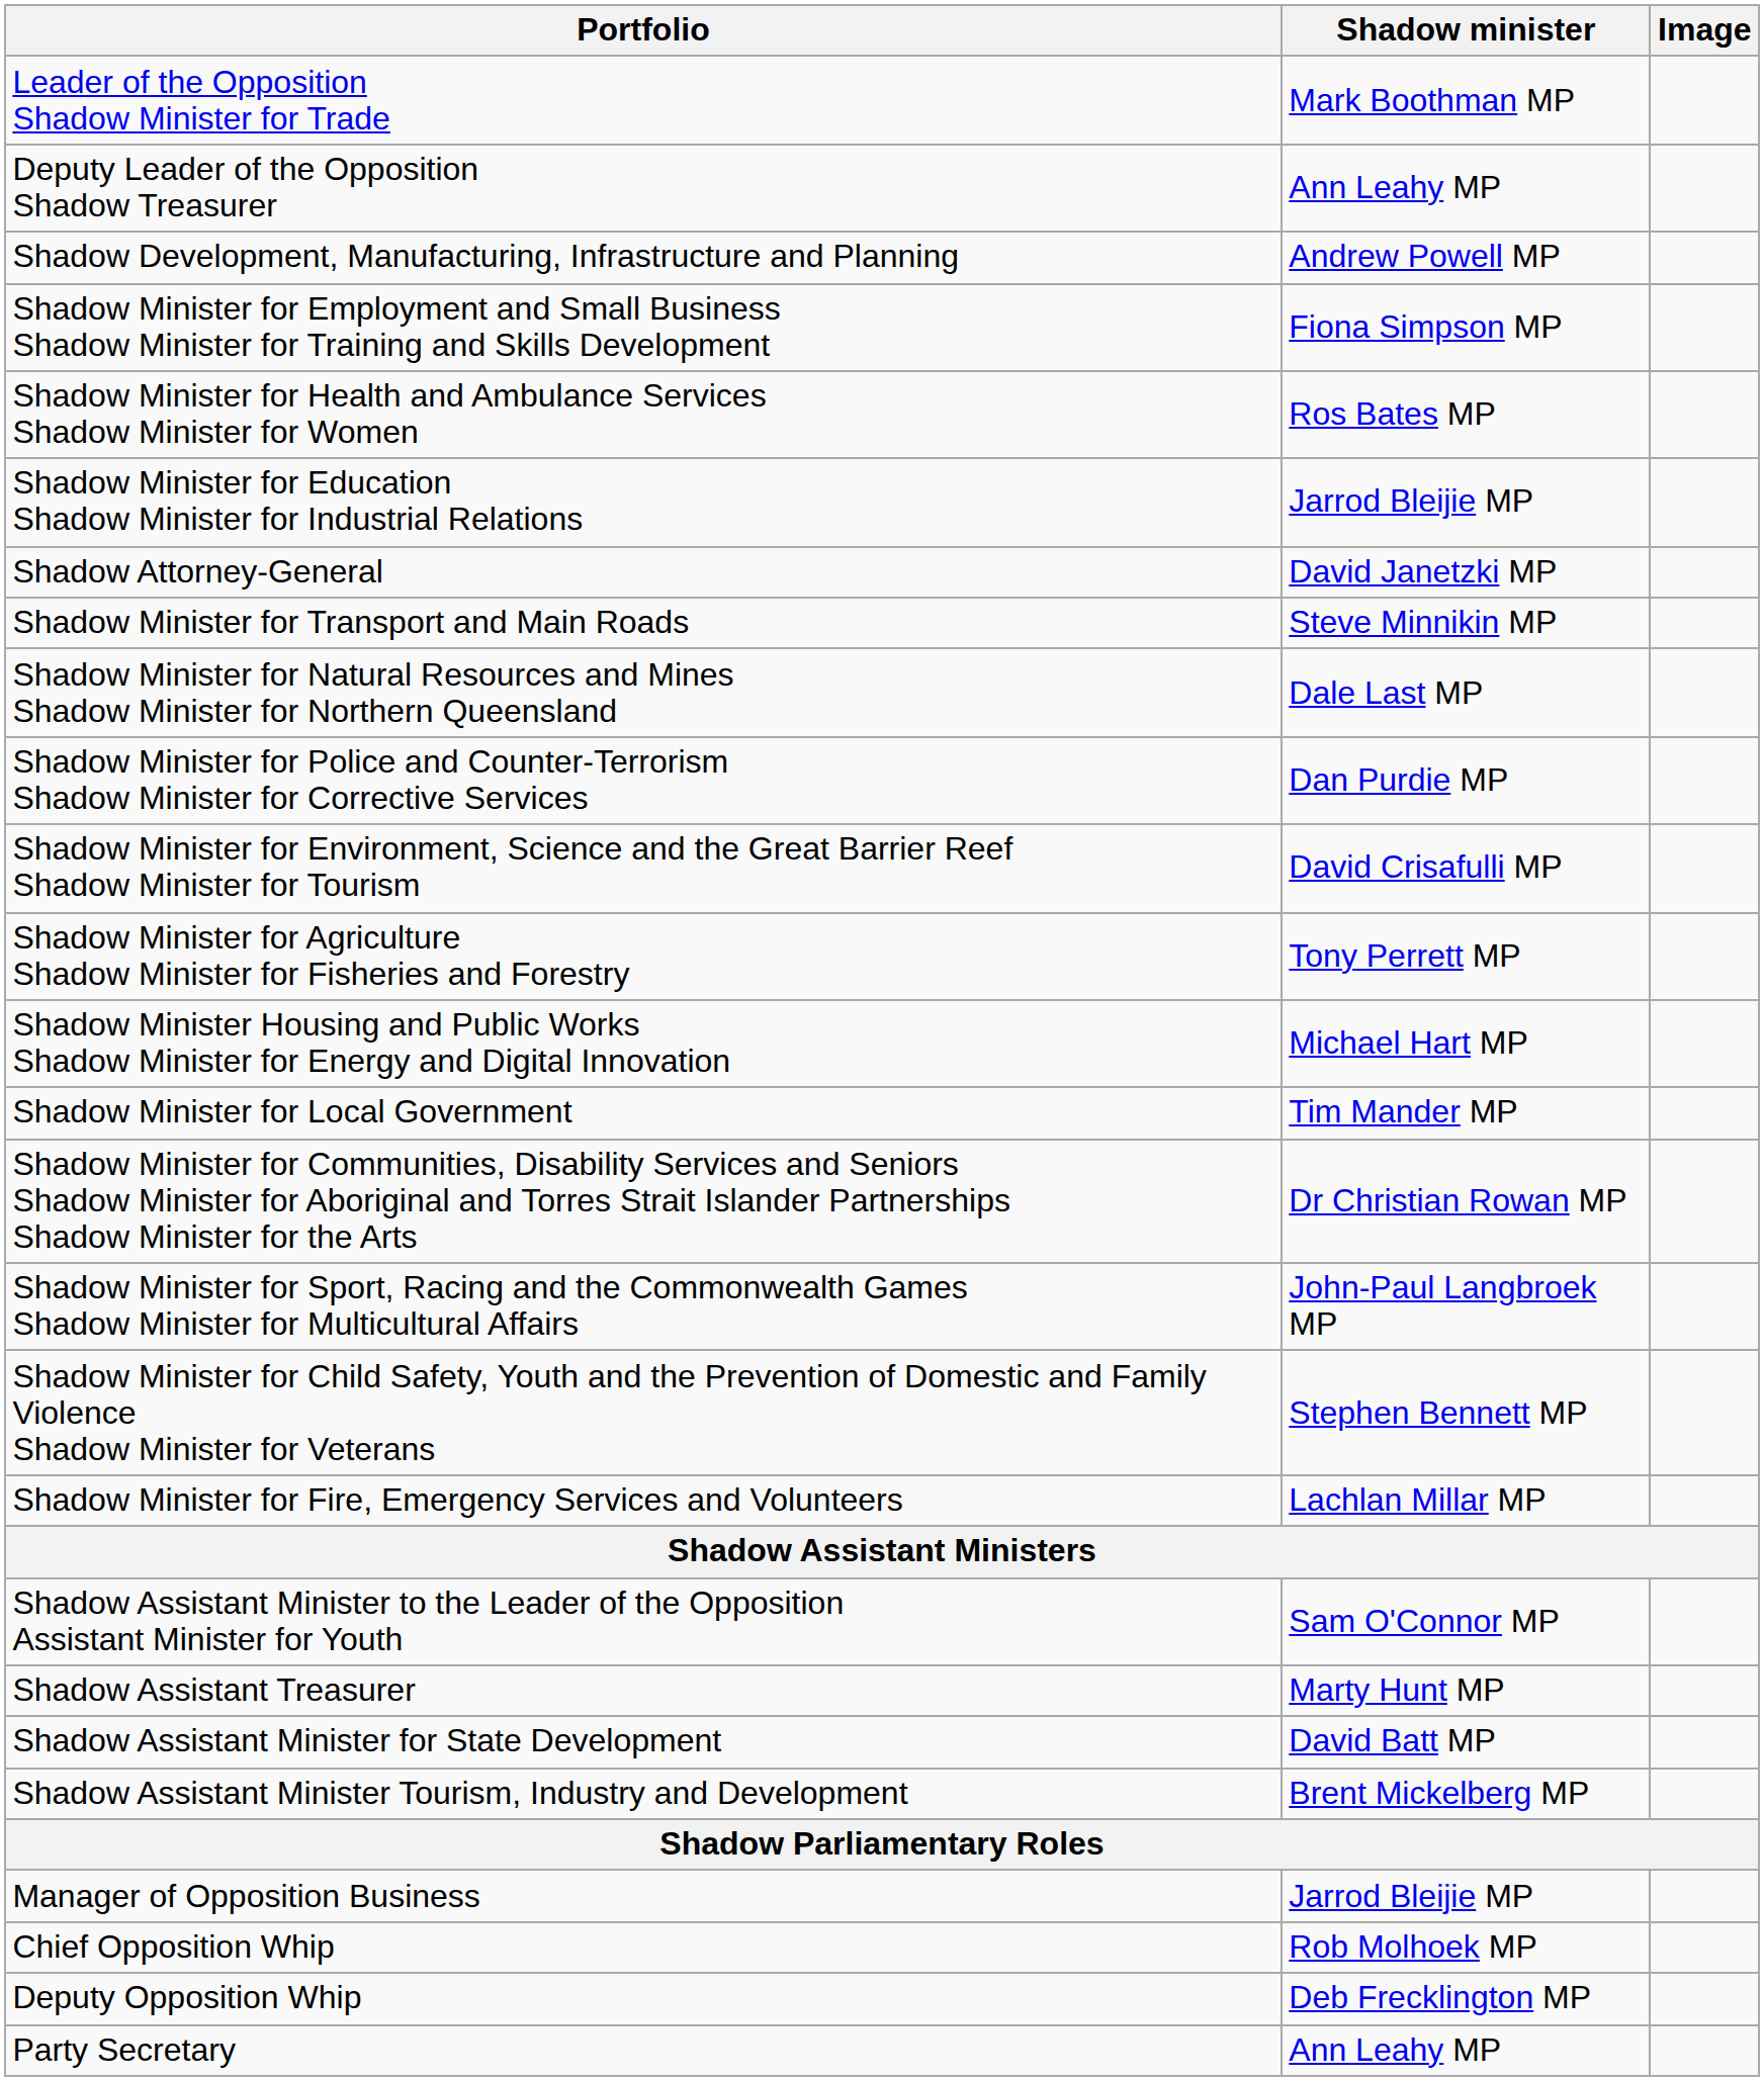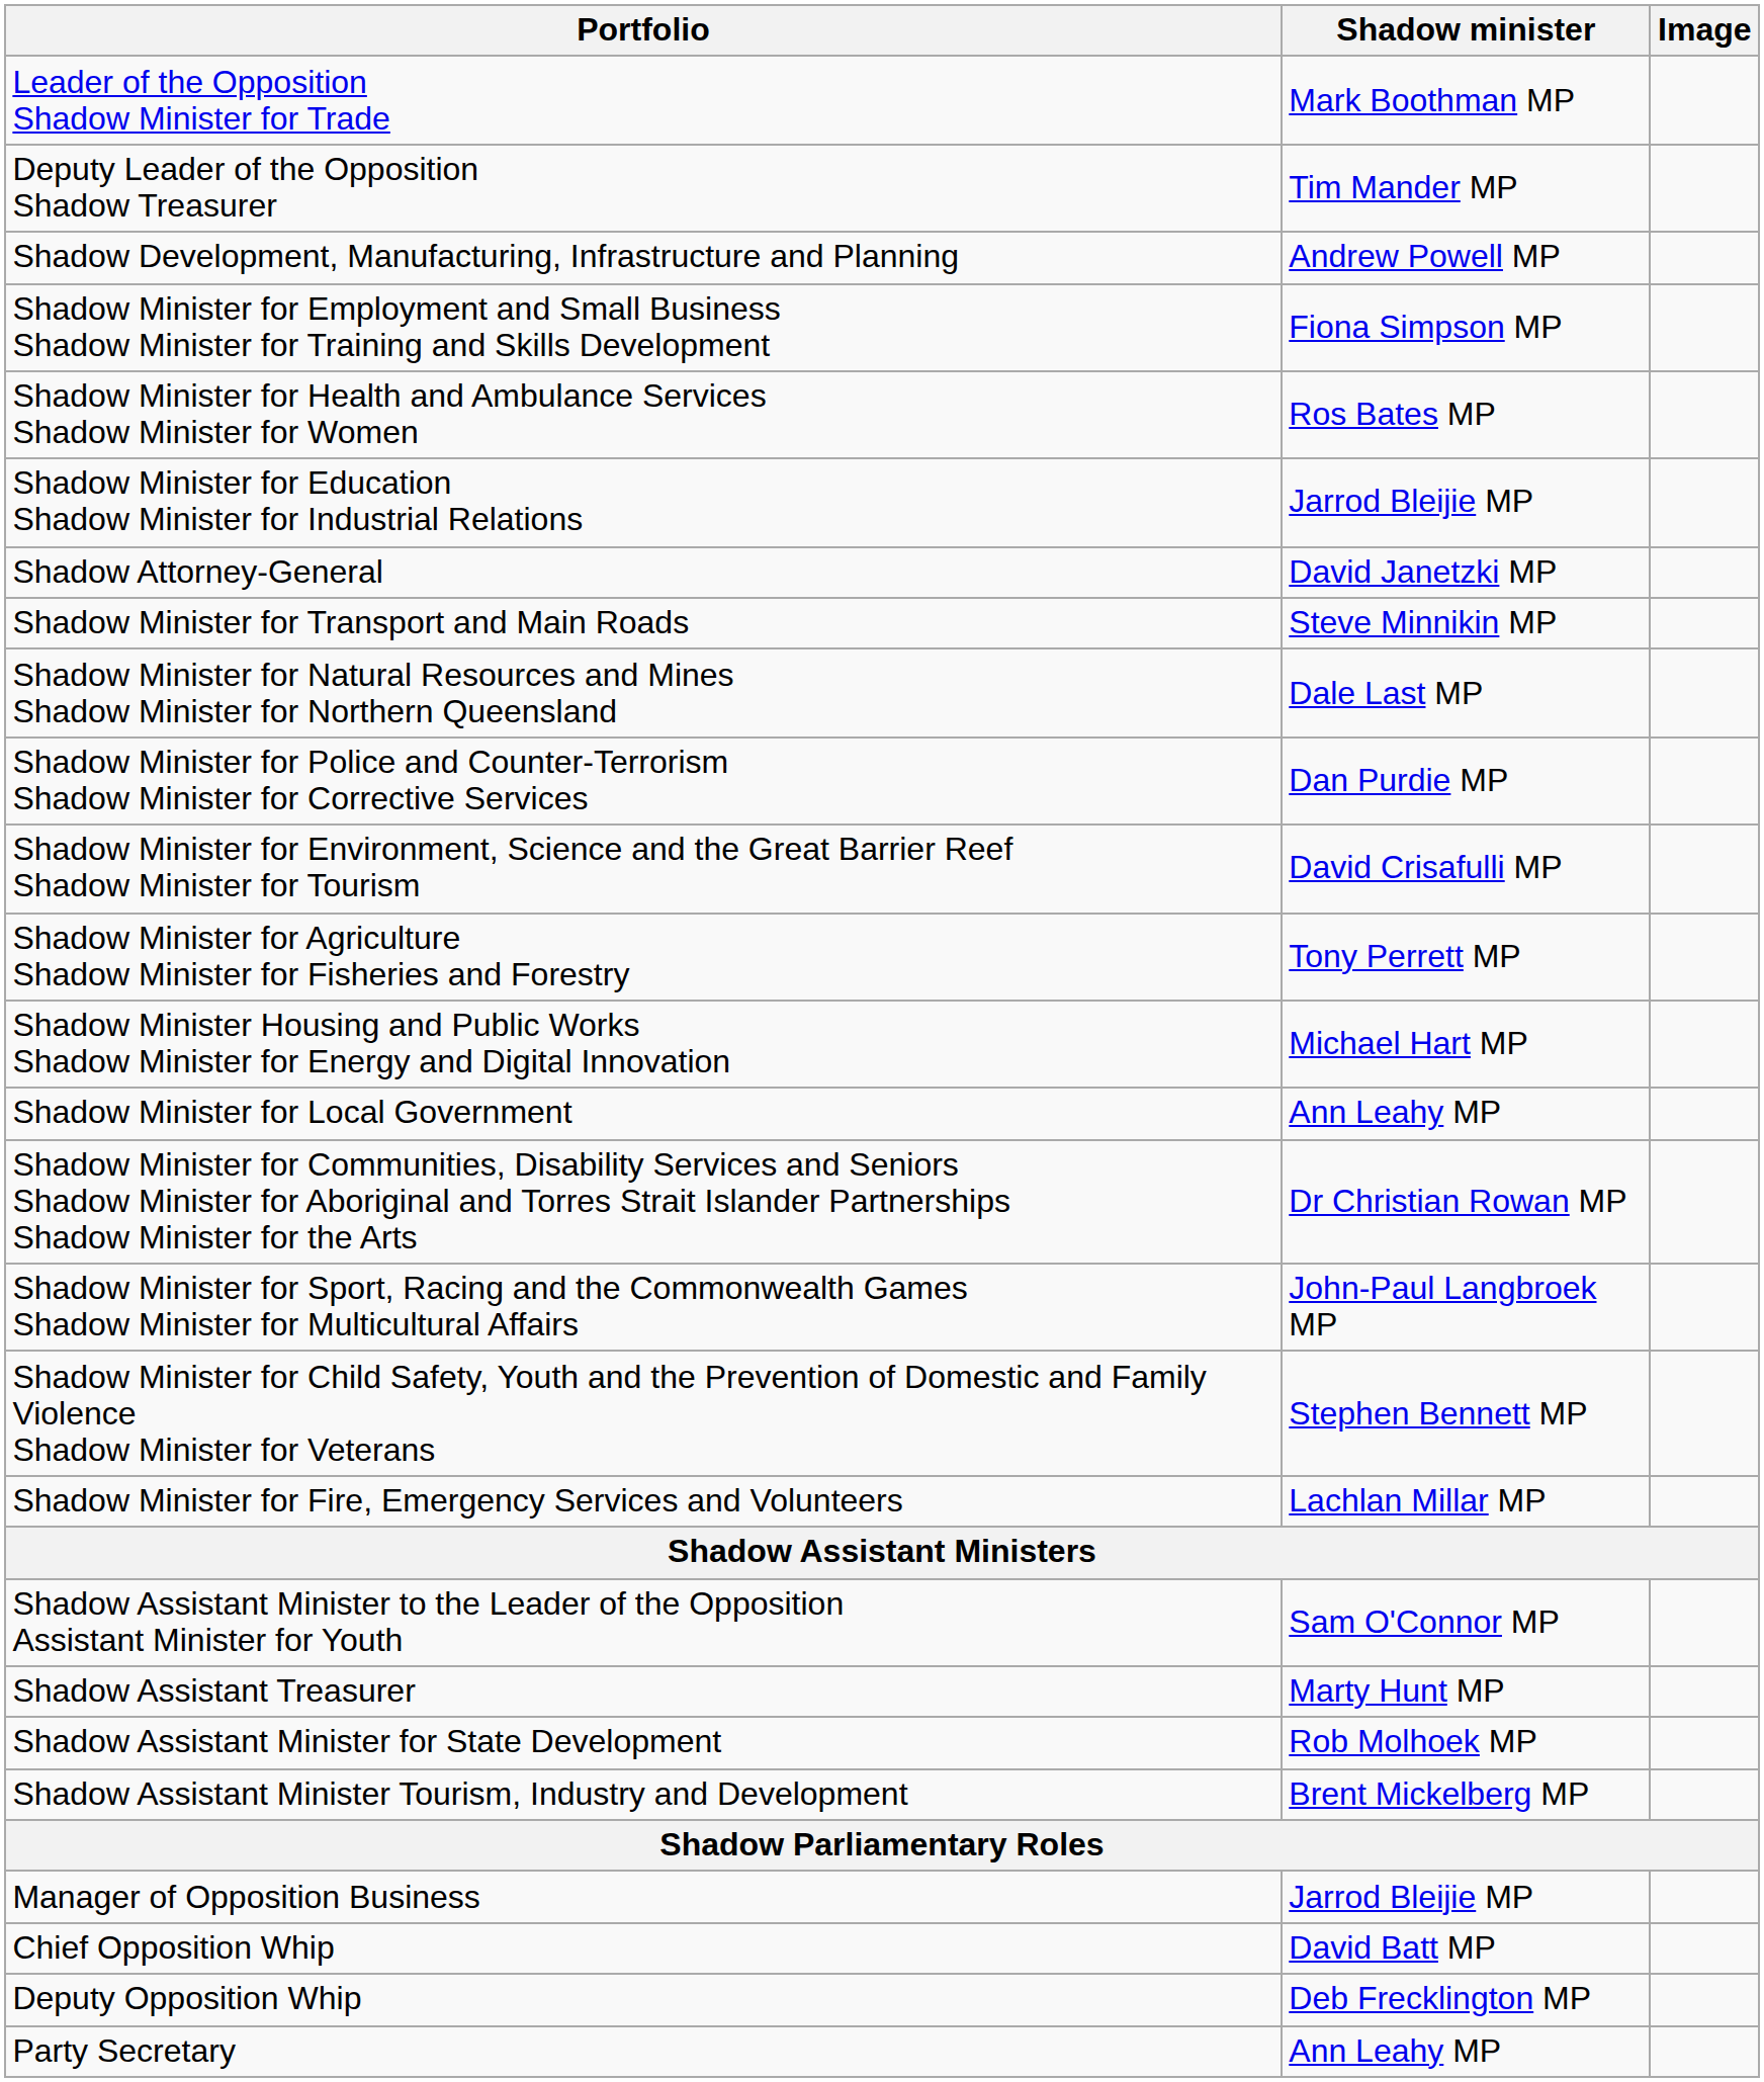Deputy Leader of the Opposition Shadow Treasurer | Shadow minister: Ann Leahy MP -> Tim Mander MP
Shadow Minister for Local Government | Shadow minister: Tim Mander MP -> Ann Leahy MP
Shadow Assistant Minister for State Development | Shadow minister: David Batt MP -> Rob Molhoek MP
Chief Opposition Whip | Shadow minister: Rob Molhoek MP -> David Batt MP
